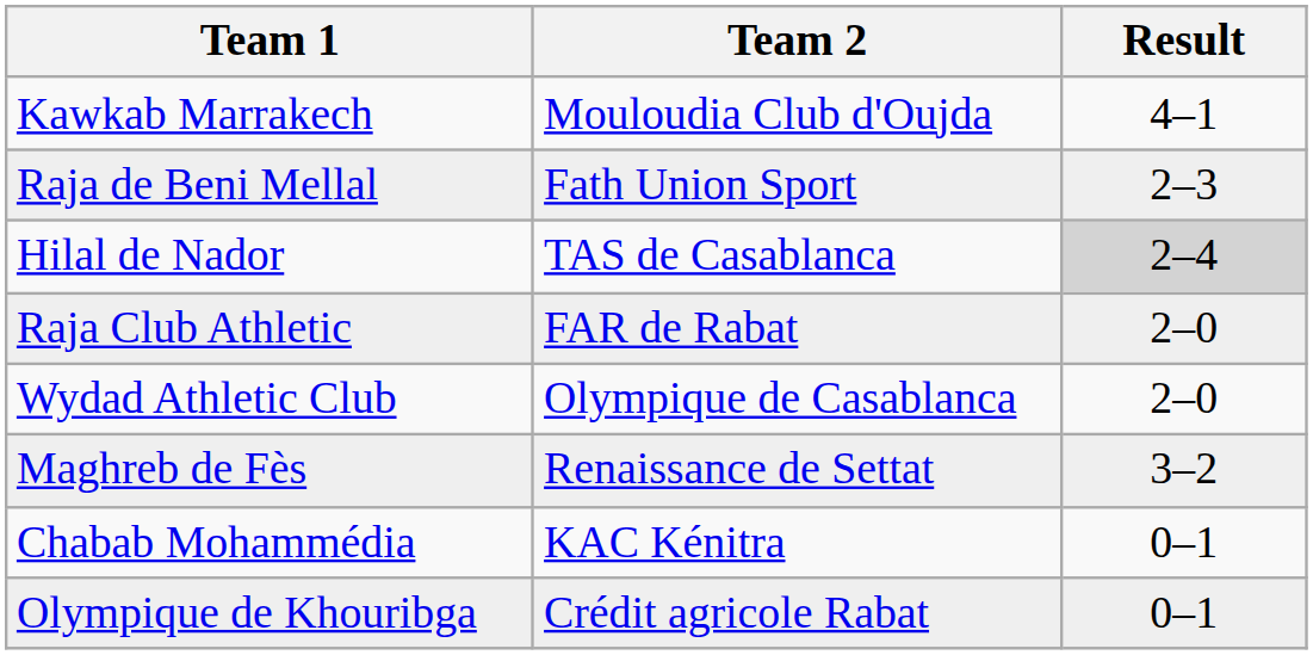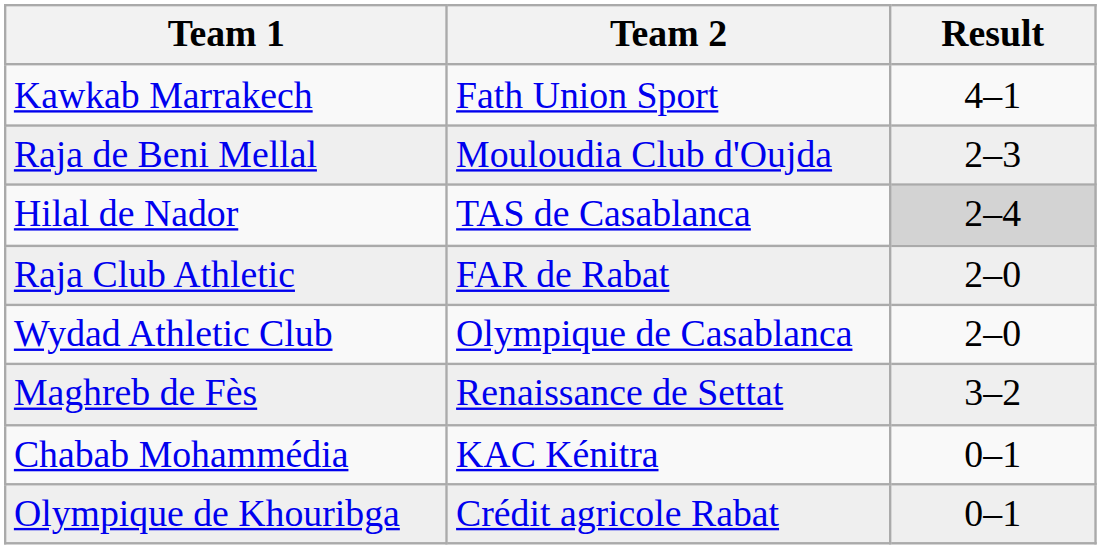Kawkab Marrakech | Team 2: Mouloudia Club d'Oujda -> Fath Union Sport
Raja de Beni Mellal | Team 2: Fath Union Sport -> Mouloudia Club d'Oujda
